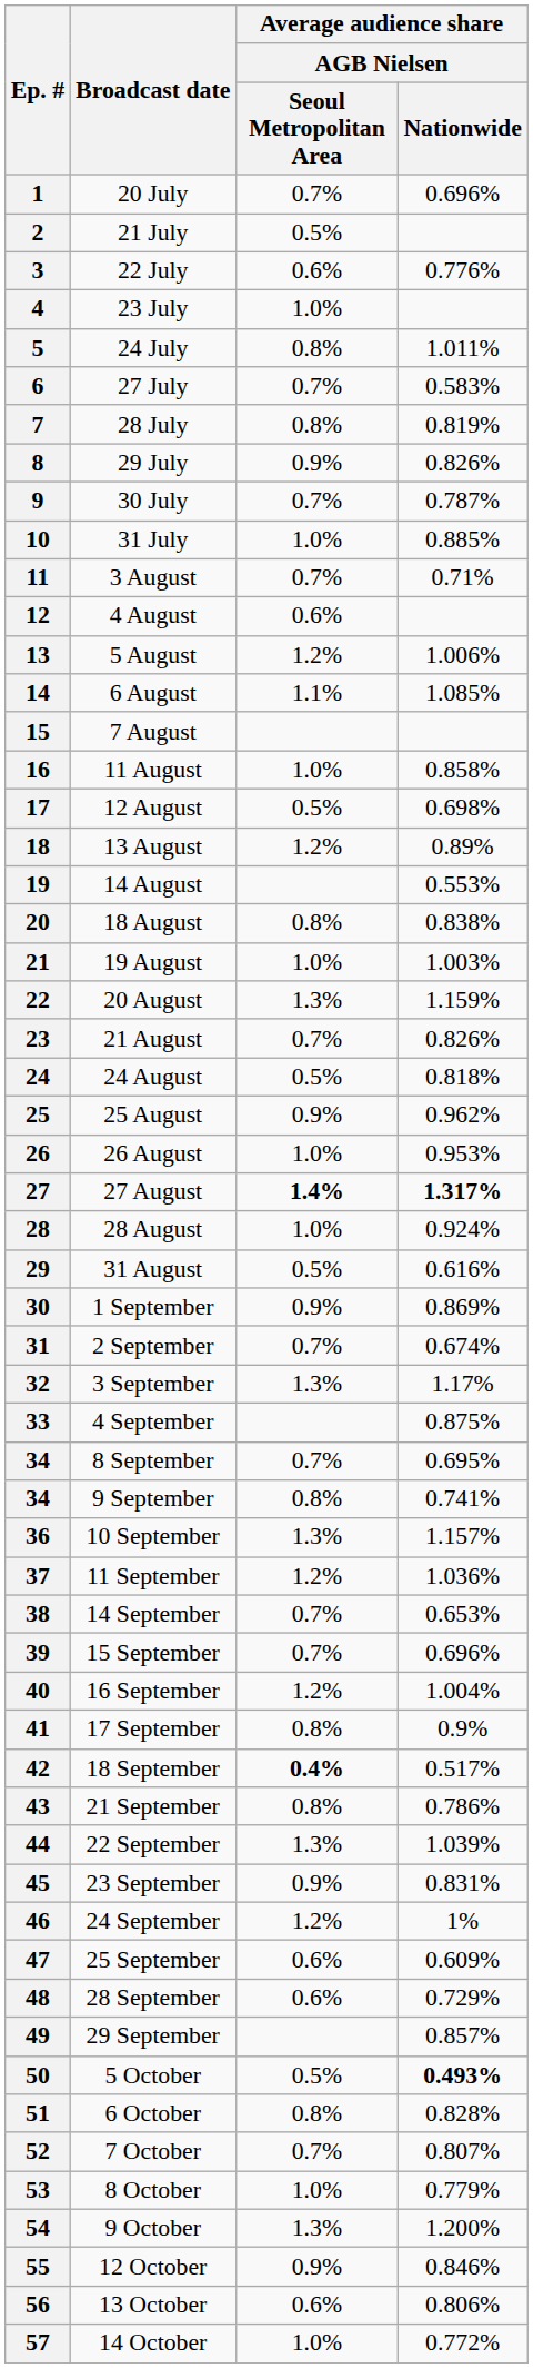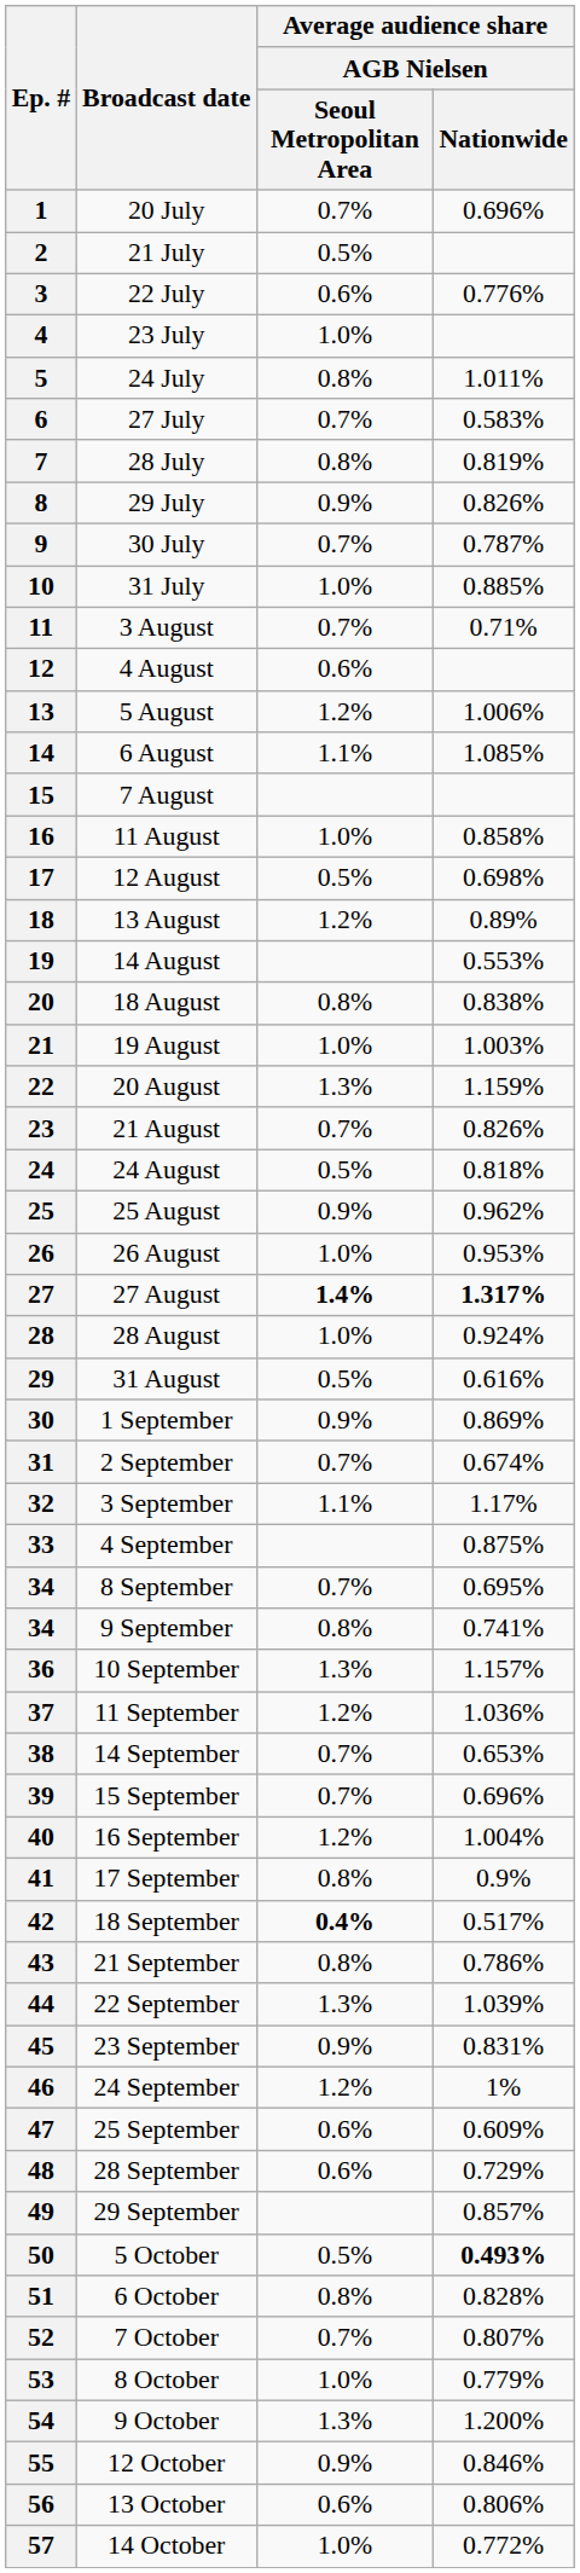32 | column 3: 1.3% -> 1.1%
